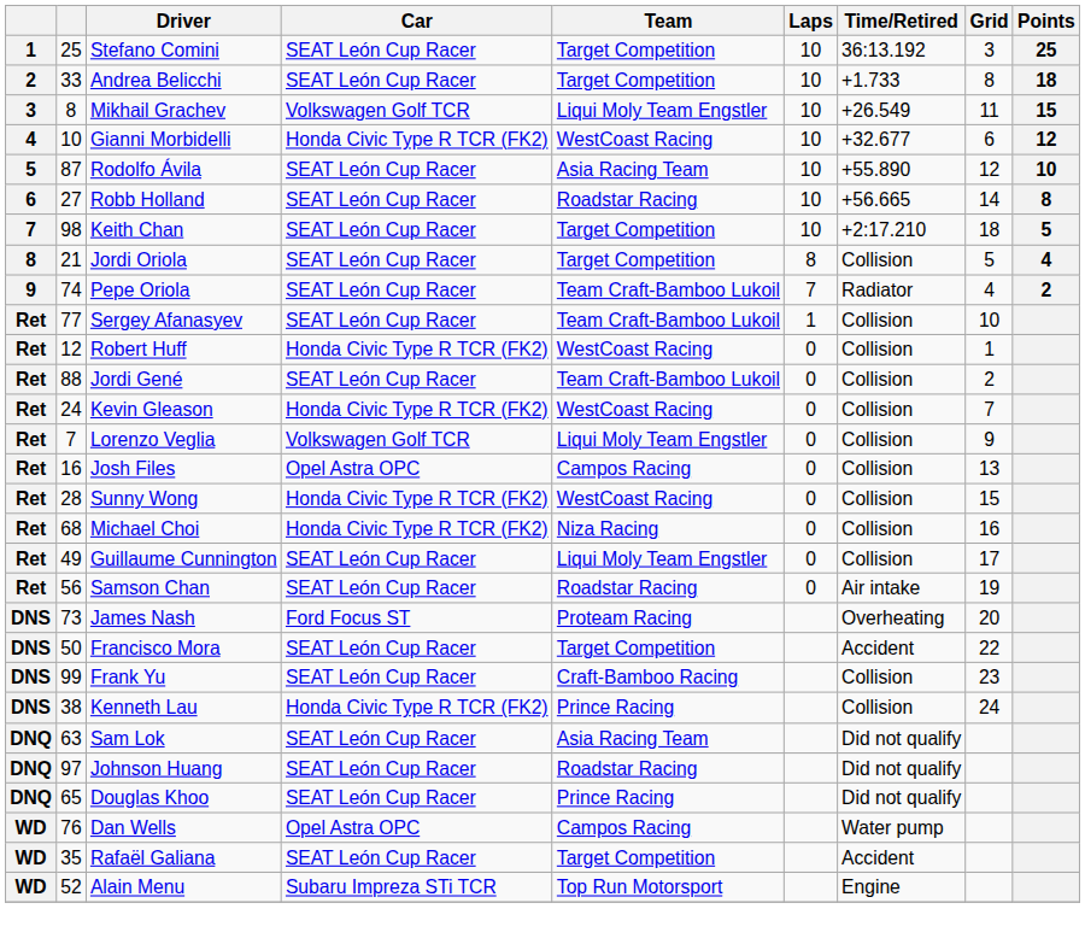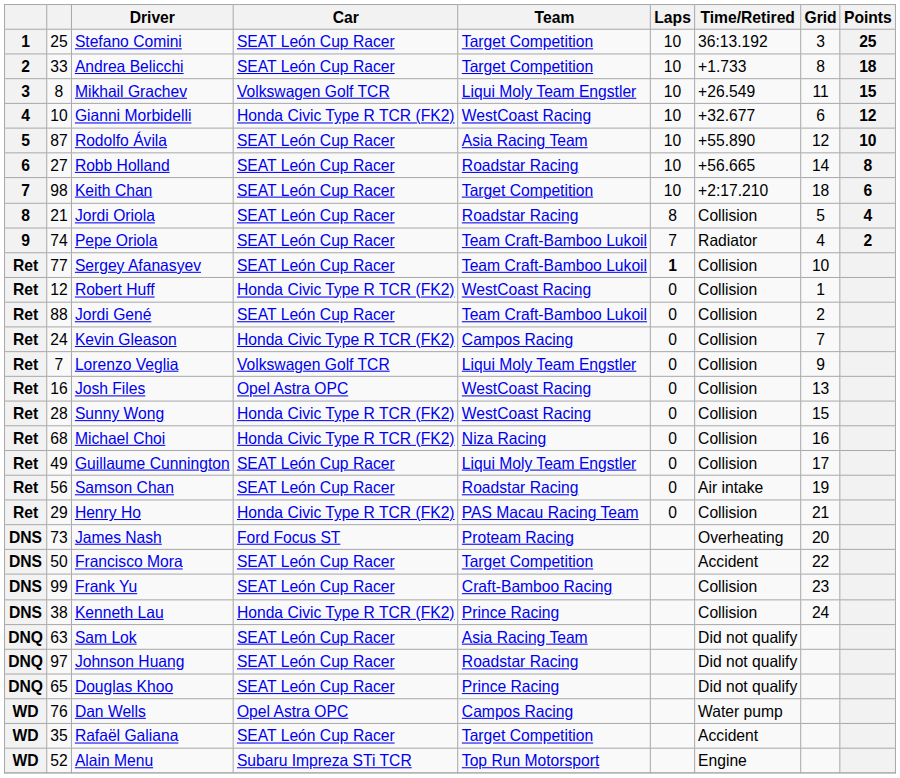Keith Chan | Points: 5 -> 6
Jordi Oriola | Team: Target Competition -> Roadstar Racing
Sergey Afanasyev | Laps: normal -> bold
Kevin Gleason | Team: WestCoast Racing -> Campos Racing
Josh Files | Team: Campos Racing -> WestCoast Racing
+ row: Ret | 29 | Henry Ho | Honda Civic Type R TCR (FK2) | PAS Macau Racing Team | 0 | Collision | 21
